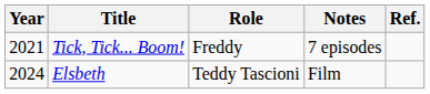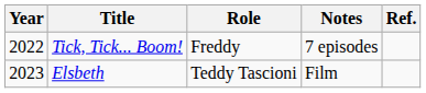Tick, Tick... Boom! | Year: 2021 -> 2022
Elsbeth | Year: 2024 -> 2023
